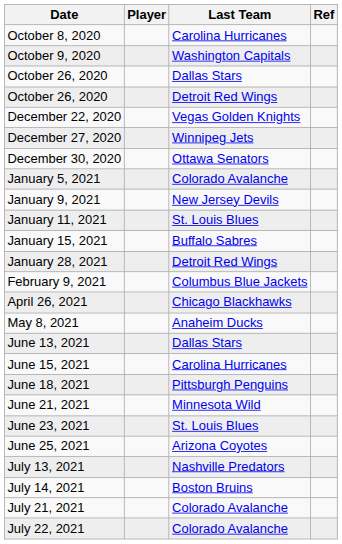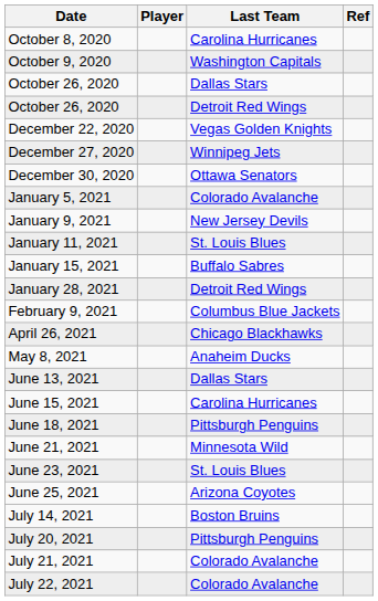- row: July 13, 2021 | Nashville Predators
+ row: July 20, 2021 | Pittsburgh Penguins
